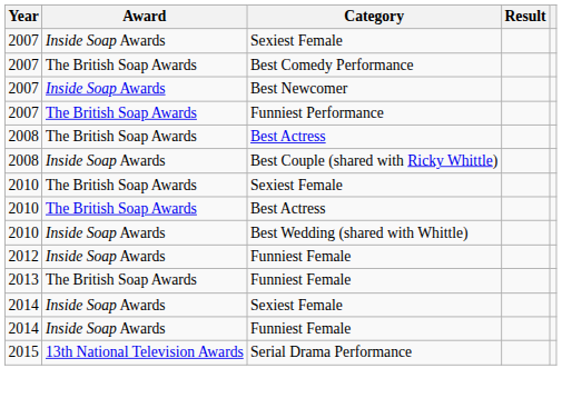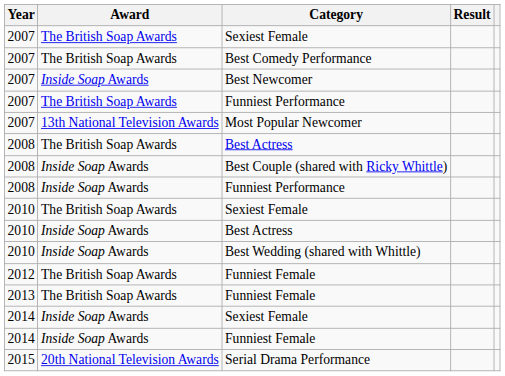2007 / Sexiest Female | Award: Inside Soap Awards -> The British Soap Awards
+ row: 2007 | 13th National Television Awards | Most Popular Newcomer
+ row: 2008 | Inside Soap Awards | Funniest Performance
2010 / Best Actress | Award: The British Soap Awards -> Inside Soap Awards
2012 / Funniest Female | Award: Inside Soap Awards -> The British Soap Awards
Serial Drama Performance | Award: 13th National Television Awards -> 20th National Television Awards
